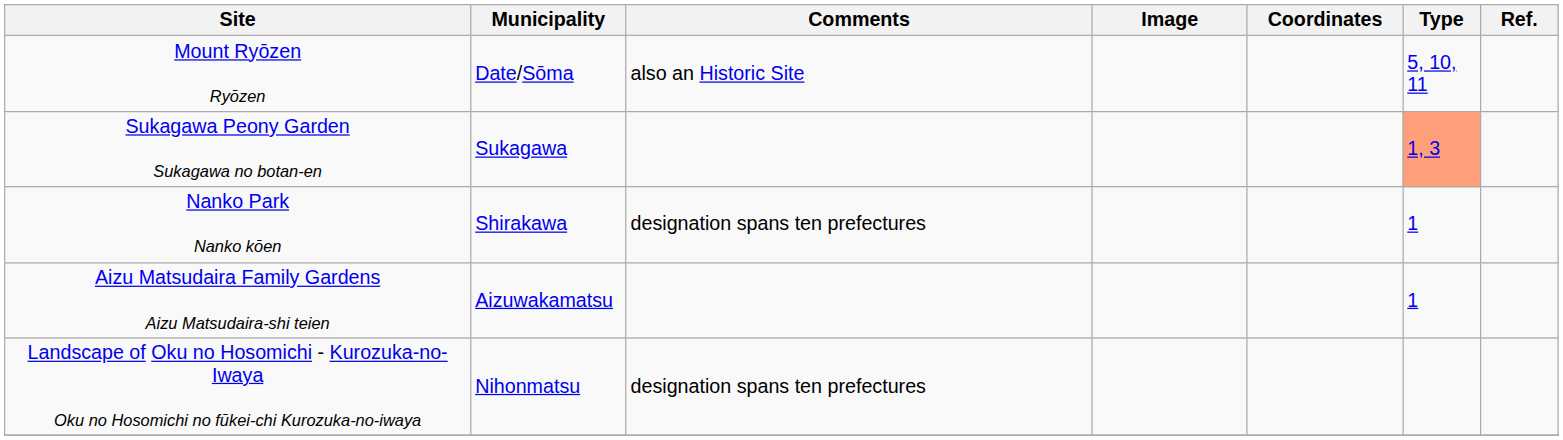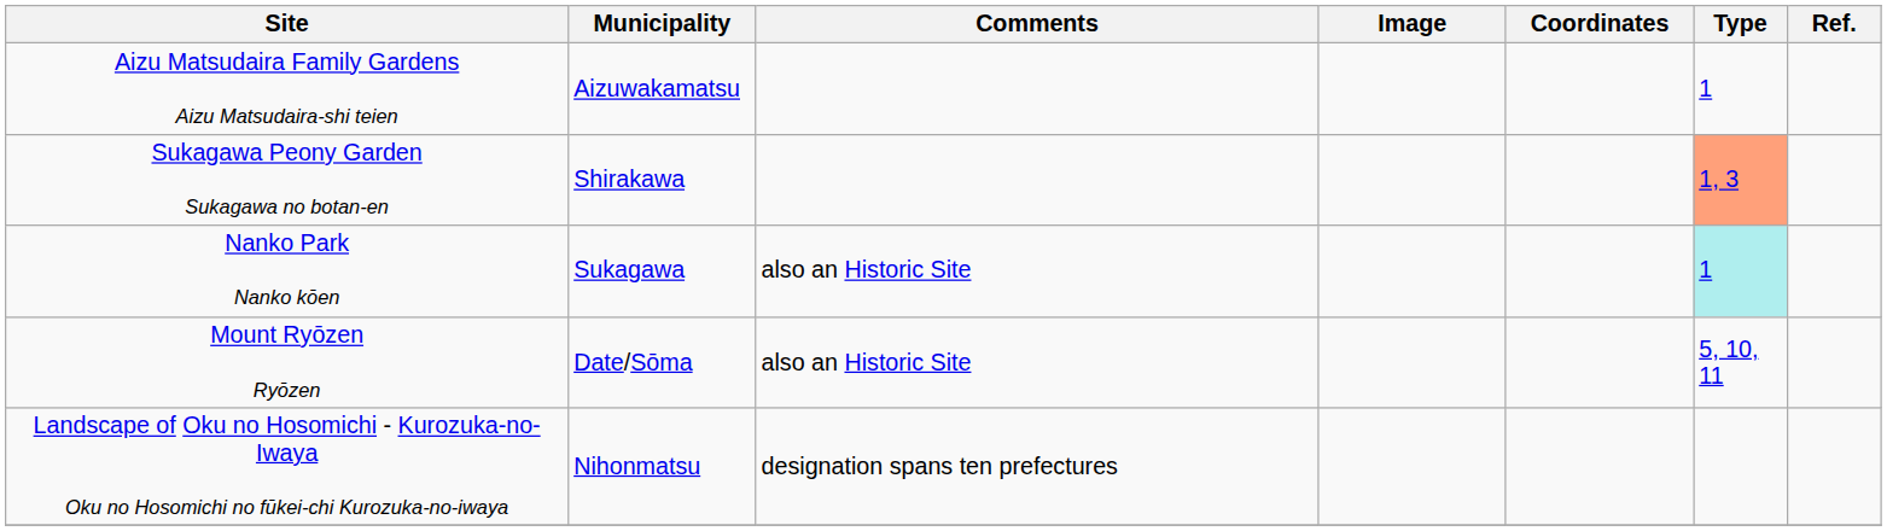rows swapped: Aizu Matsudaira Family Gardens Aizu Matsudaira-shi teien <-> Mount Ryōzen Ryōzen
Sukagawa Peony Garden Sukagawa no botan-en | Municipality: Sukagawa -> Shirakawa
Nanko Park Nanko kōen | Municipality: Shirakawa -> Sukagawa
Nanko Park Nanko kōen | Comments: designation spans ten prefectures -> also an Historic Site
Nanko Park Nanko kōen | Type: no background -> paleturquoise background
